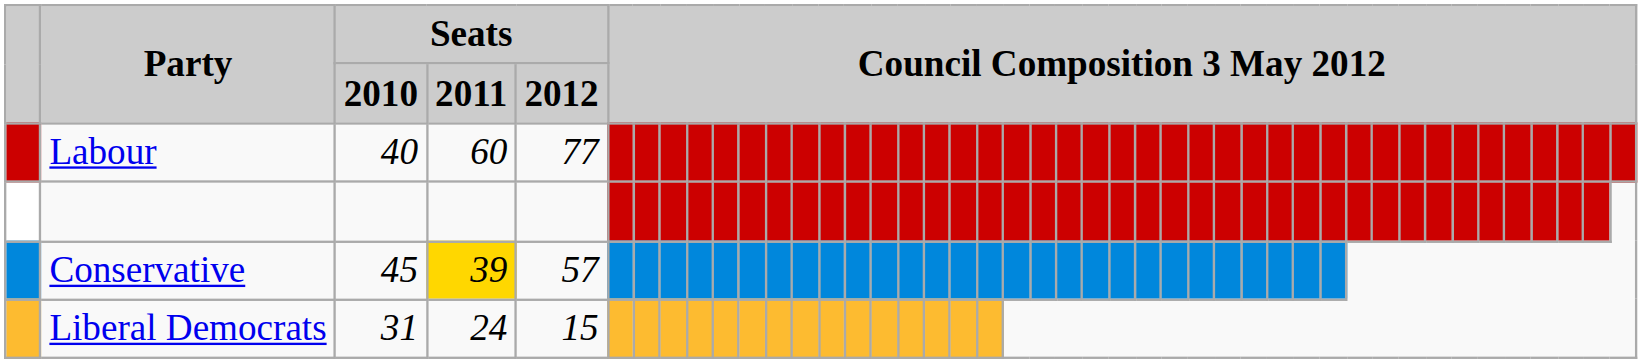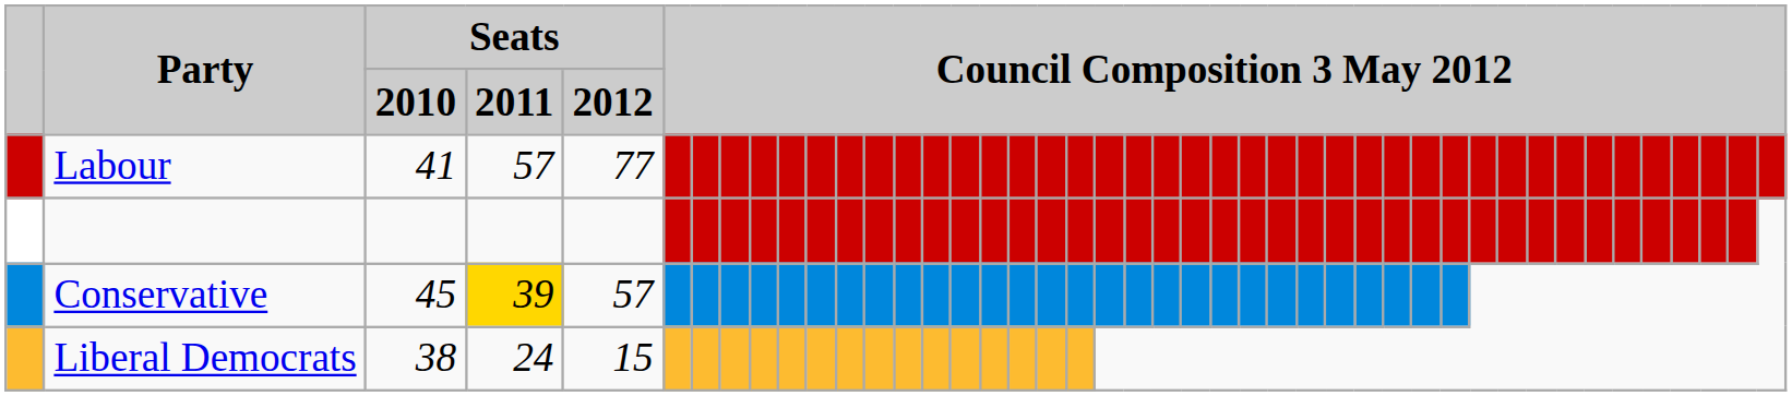Labour | Seats / 2010: 40 -> 41
Labour | Seats / 2011: 60 -> 57
Liberal Democrats | Seats / 2010: 31 -> 38
